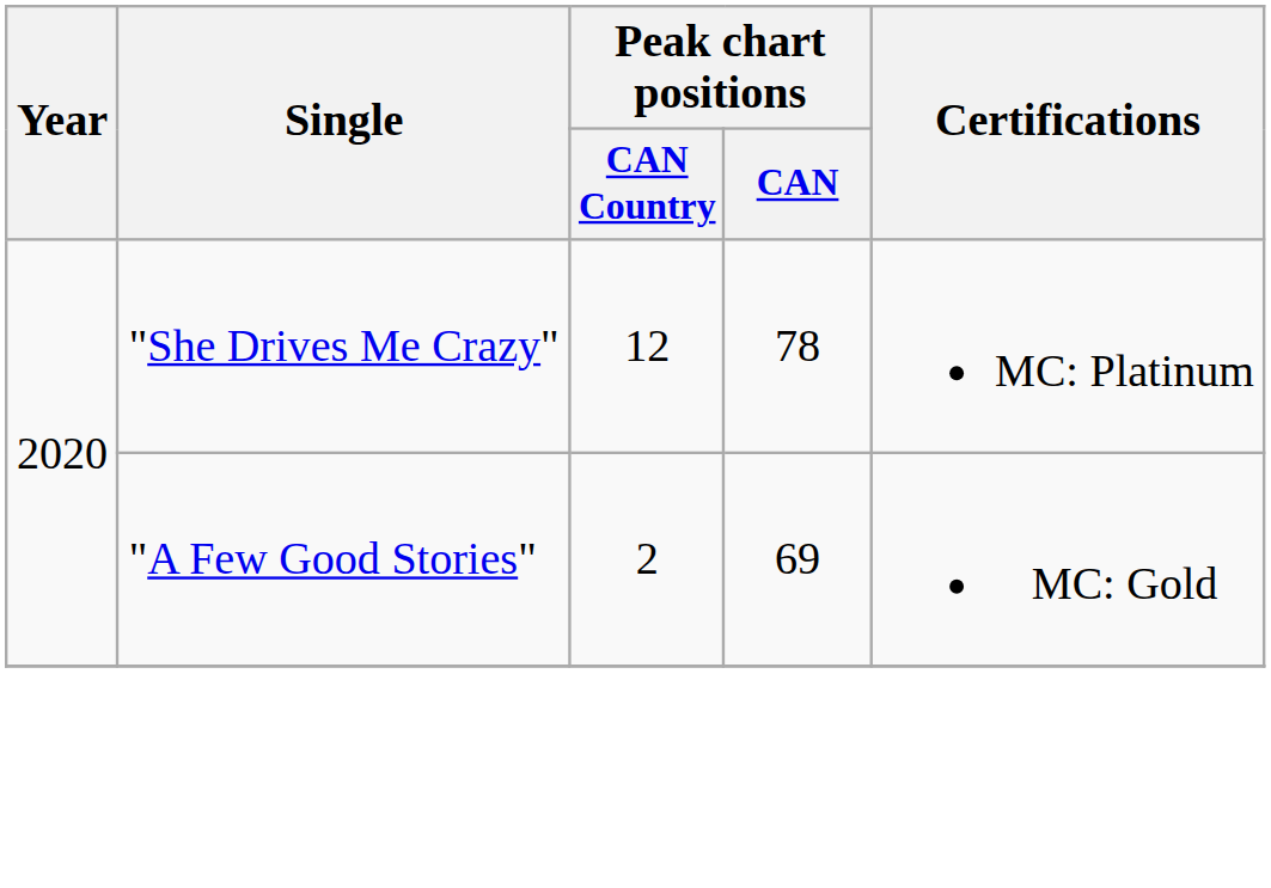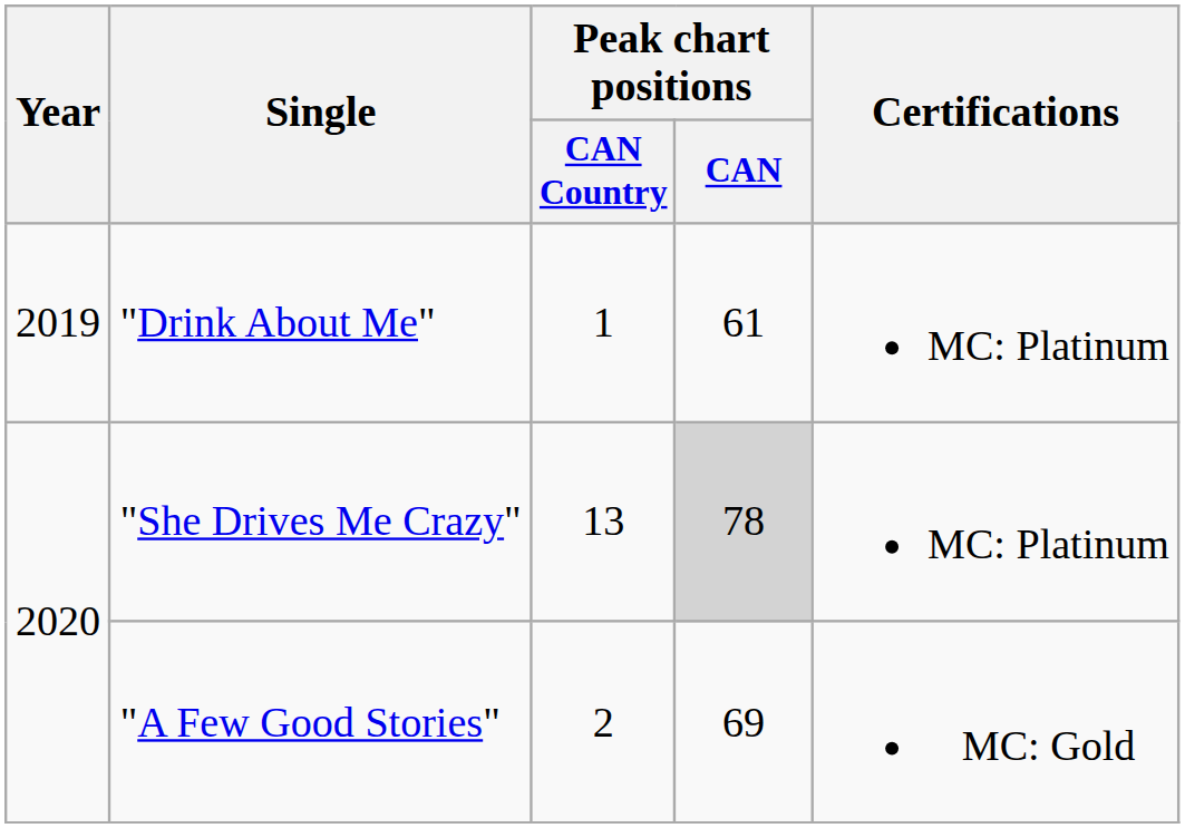+ row: 2019 | "Drink About Me" | 1 | 61 | MC: Platinum
"She Drives Me Crazy" | Peak chart positions / CAN Country: 12 -> 13
"She Drives Me Crazy" | Peak chart positions / CAN: no background -> lightgrey background
